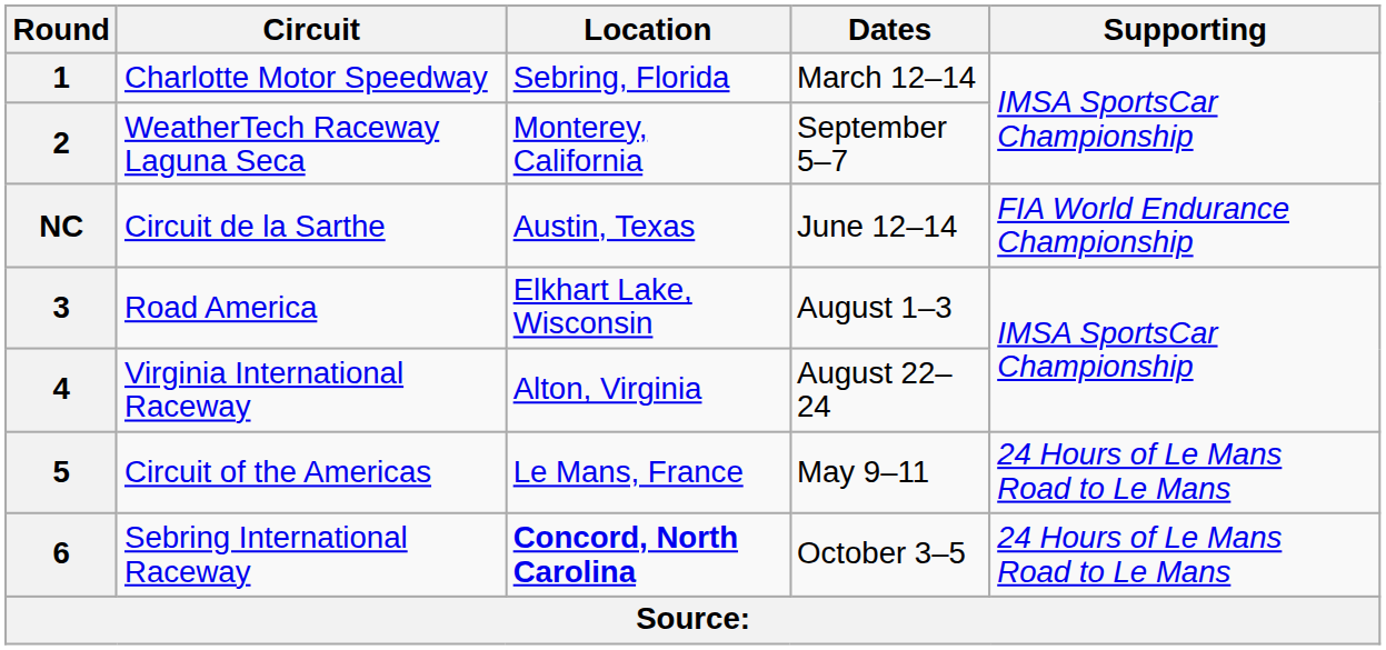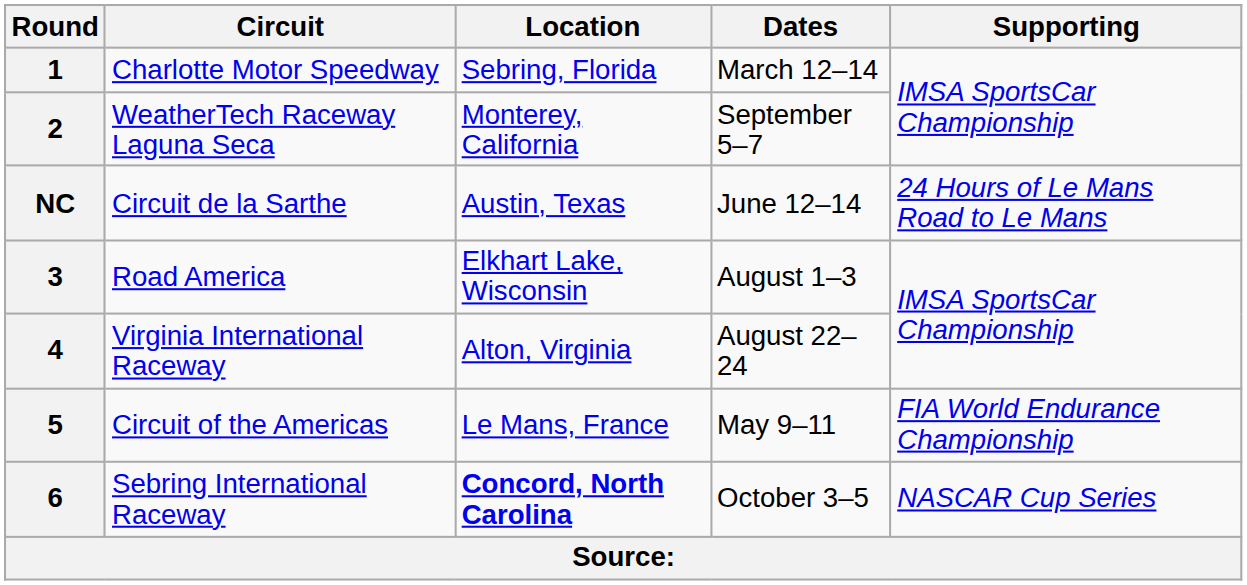NC | Supporting: FIA World Endurance Championship -> 24 Hours of Le Mans Road to Le Mans
5 | Supporting: 24 Hours of Le Mans Road to Le Mans -> FIA World Endurance Championship
6 | Supporting: 24 Hours of Le Mans Road to Le Mans -> NASCAR Cup Series
